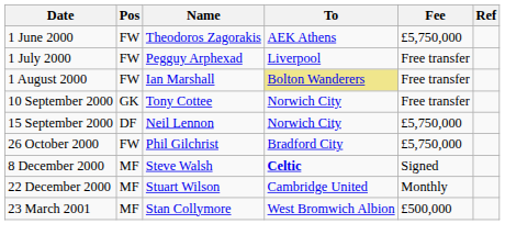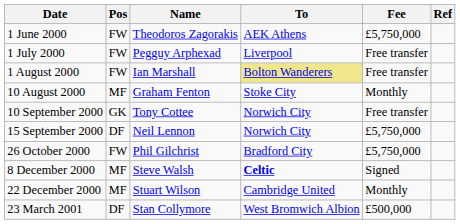+ row: 10 August 2000 | MF | Graham Fenton | Stoke City | Monthly
23 March 2001 | Pos: MF -> DF
